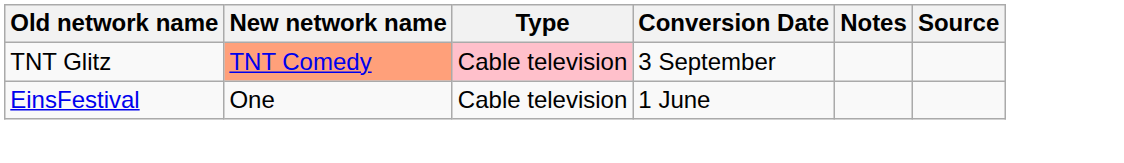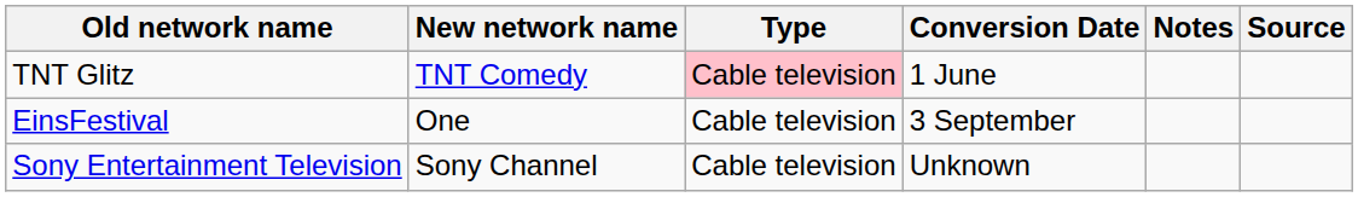TNT Glitz | New network name: lightsalmon background -> no background
TNT Glitz | Conversion Date: 3 September -> 1 June
EinsFestival | Conversion Date: 1 June -> 3 September
+ row: Sony Entertainment Television | Sony Channel | Cable television | Unknown
